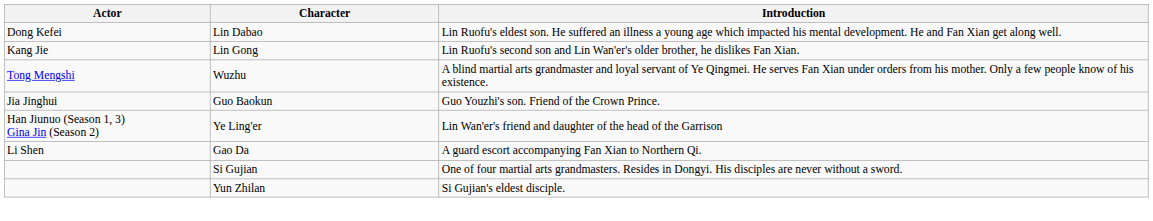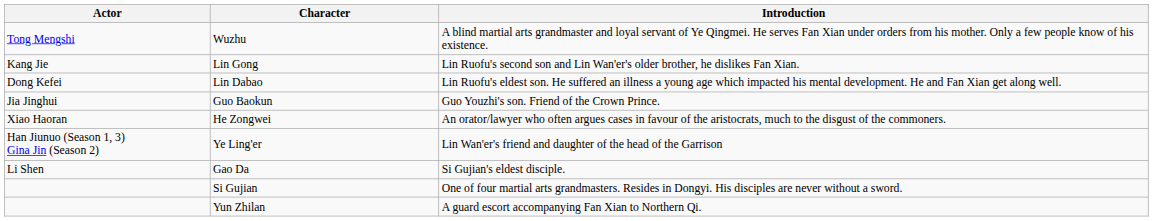rows swapped: Wuzhu <-> Lin Dabao
+ row: Xiao Haoran | He Zongwei | An orator/lawyer who often argues cases in favour of the aristocrats, much to the disgust of the commoners.
Gao Da | Introduction: A guard escort accompanying Fan Xian to Northern Qi. -> Si Gujian's eldest disciple.
Yun Zhilan | Introduction: Si Gujian's eldest disciple. -> A guard escort accompanying Fan Xian to Northern Qi.
